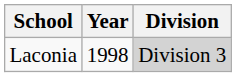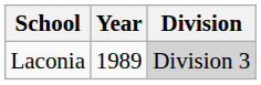Laconia | Year: 1998 -> 1989
